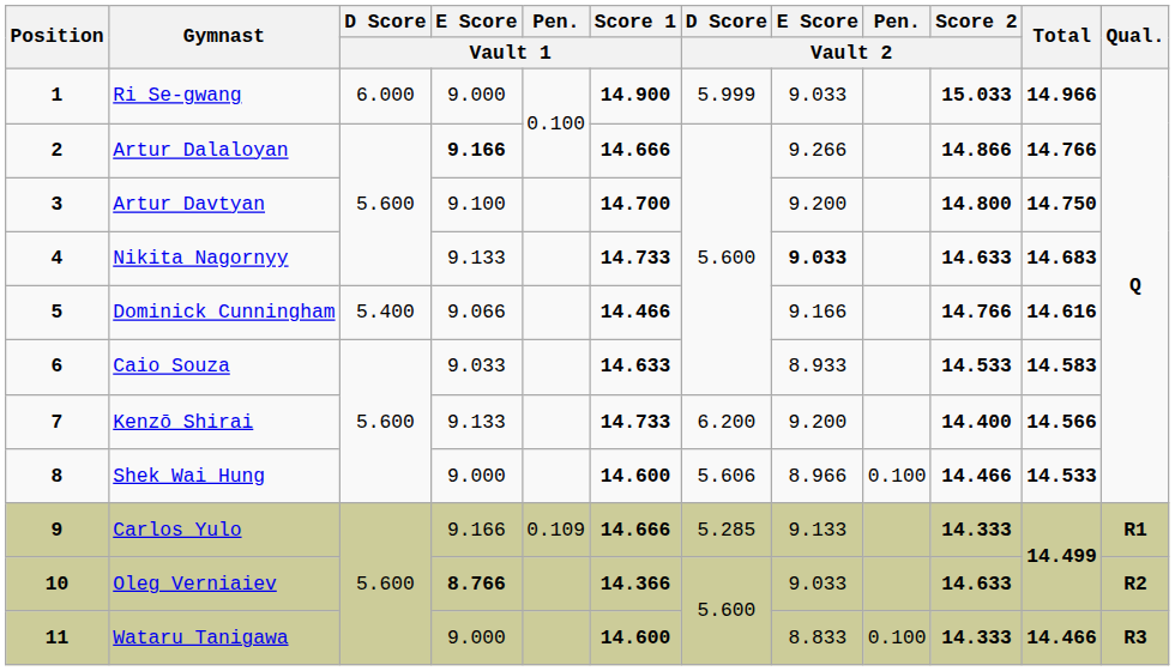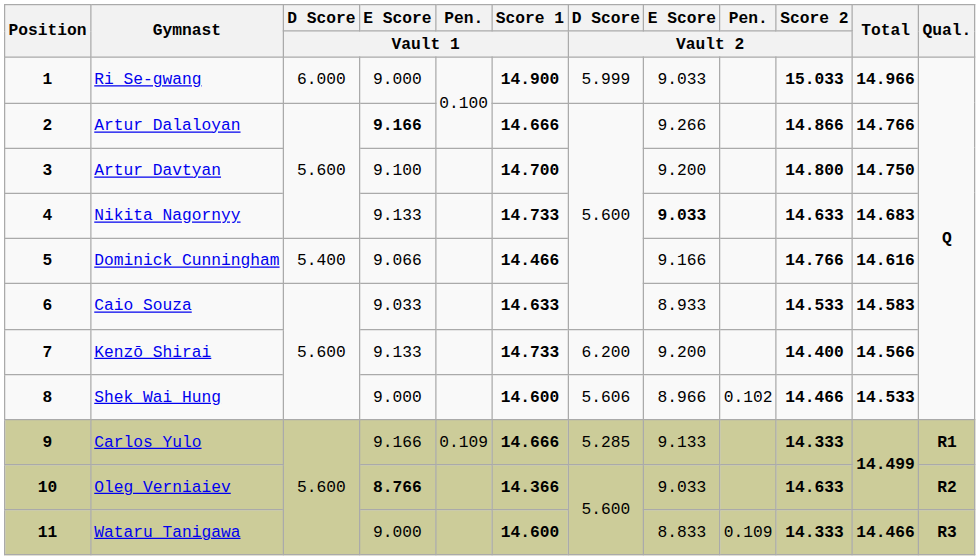Shek Wai Hung | Pen. / Vault 2: 0.100 -> 0.102
Wataru Tanigawa | Pen. / Vault 2: 0.100 -> 0.109
